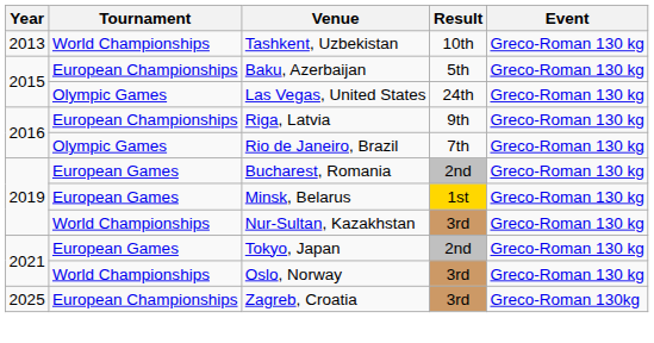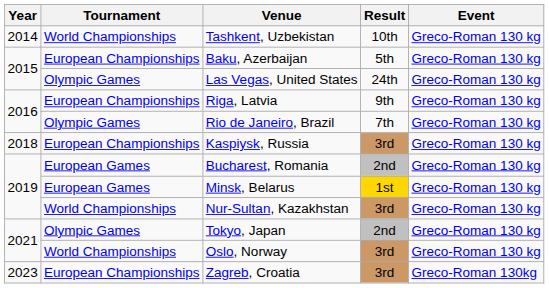Tashkent, Uzbekistan | Year: 2013 -> 2014
+ row: 2018 | European Championships | Kaspiysk, Russia | 3rd | Greco-Roman 130 kg
Tokyo, Japan | Tournament: European Games -> Olympic Games
Zagreb, Croatia | Year: 2025 -> 2023
